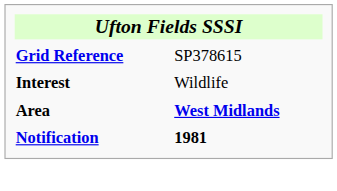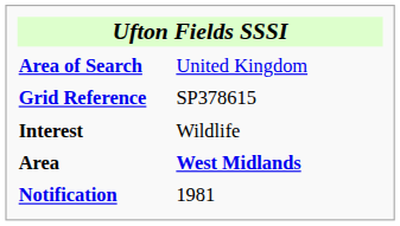+ row: Area of Search | United Kingdom
Notification | column 2: bold -> normal
